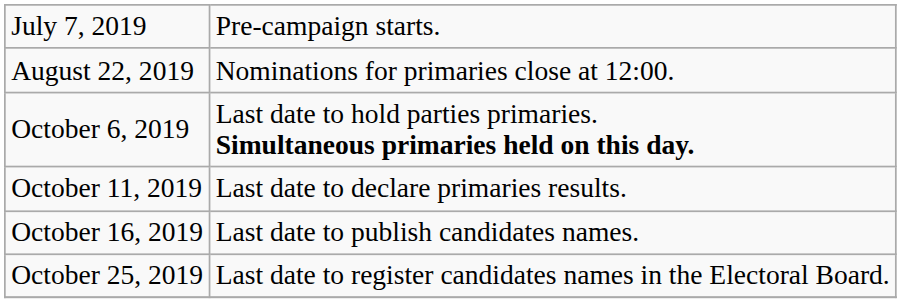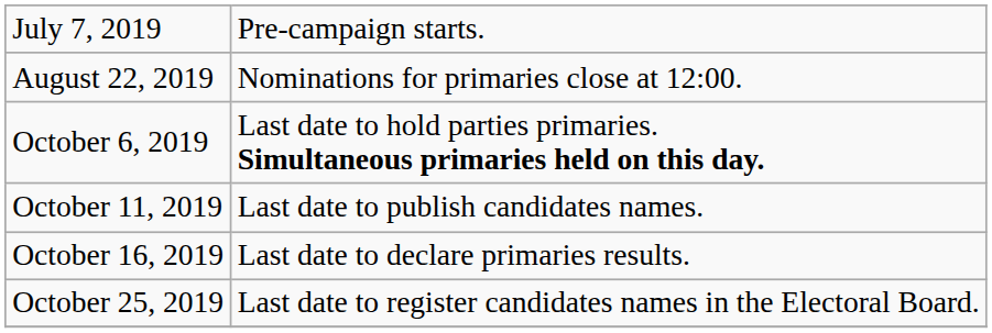October 11, 2019 | column 2: Last date to declare primaries results. -> Last date to publish candidates names.
October 16, 2019 | column 2: Last date to publish candidates names. -> Last date to declare primaries results.
